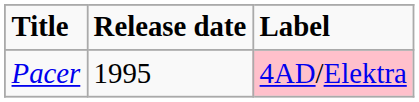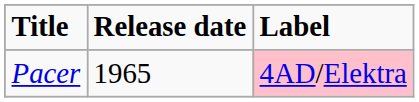Pacer | Release date: 1995 -> 1965
